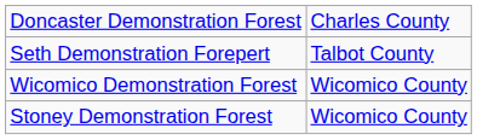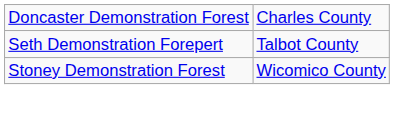- row: Wicomico Demonstration Forest | Wicomico County
